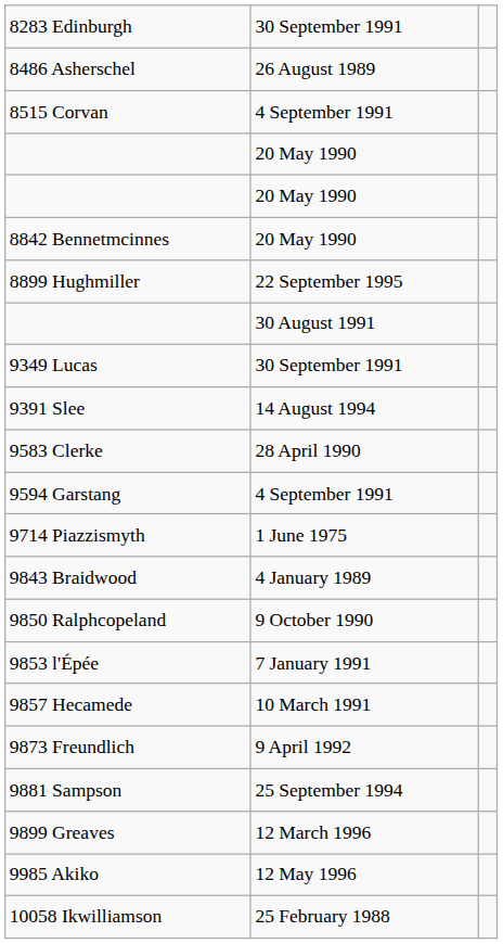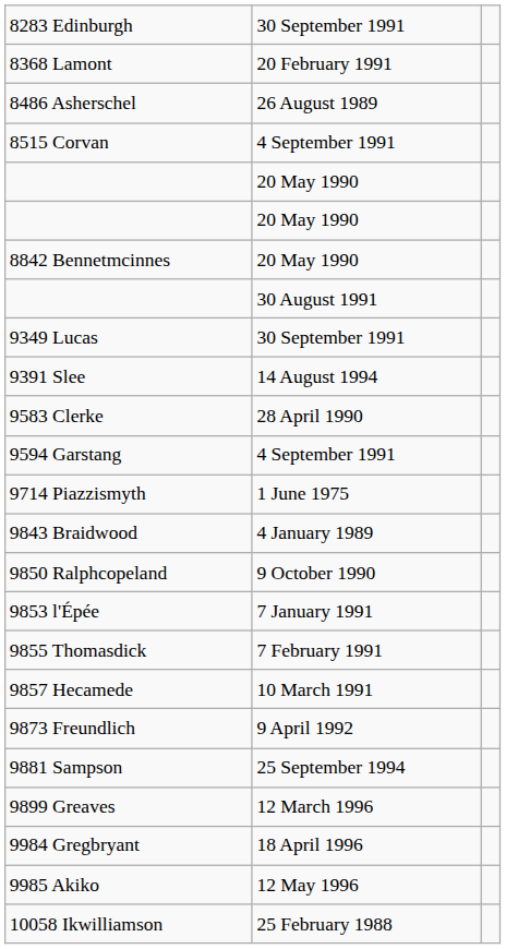+ row: 8368 Lamont | 20 February 1991
- row: 8899 Hughmiller | 22 September 1995
+ row: 9855 Thomasdick | 7 February 1991
+ row: 9984 Gregbryant | 18 April 1996
